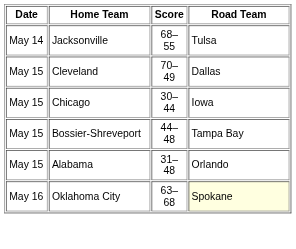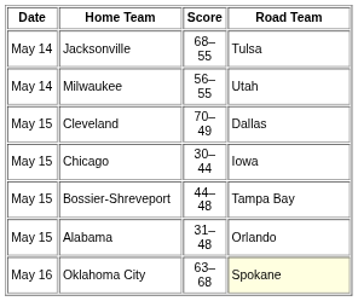+ row: May 14 | Milwaukee | 56–55 | Utah
